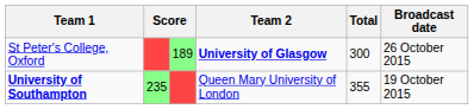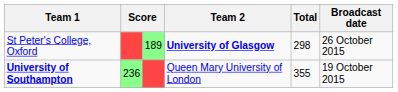St Peter's College, Oxford | Total: 300 -> 298
University of Southampton | column 2: 235 -> 236
